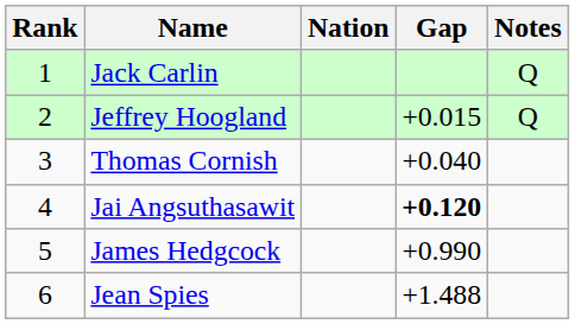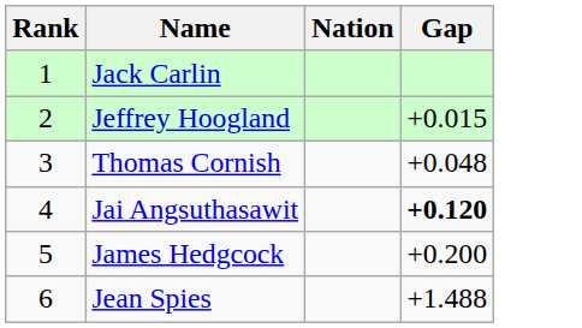- column: Notes | Q | Q
Thomas Cornish | Gap: +0.040 -> +0.048
James Hedgcock | Gap: +0.990 -> +0.200
